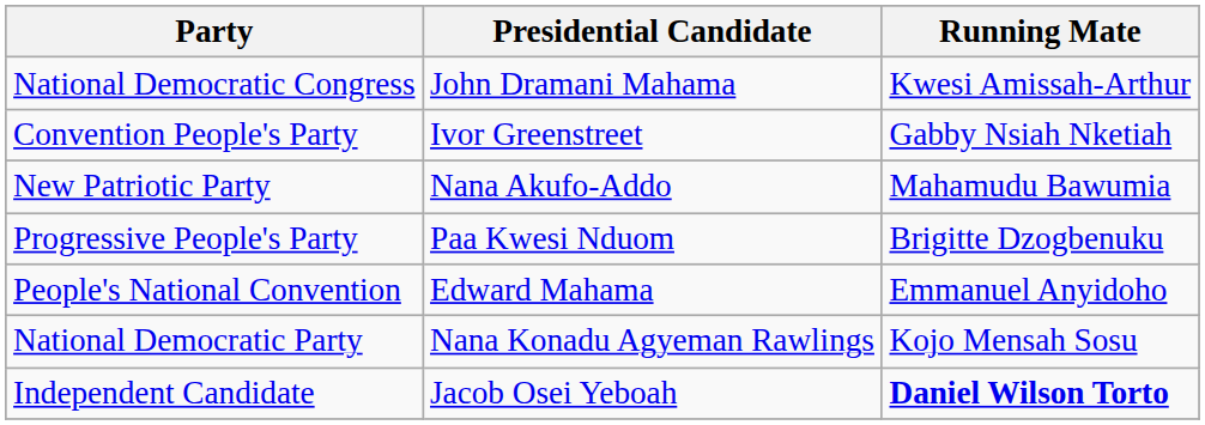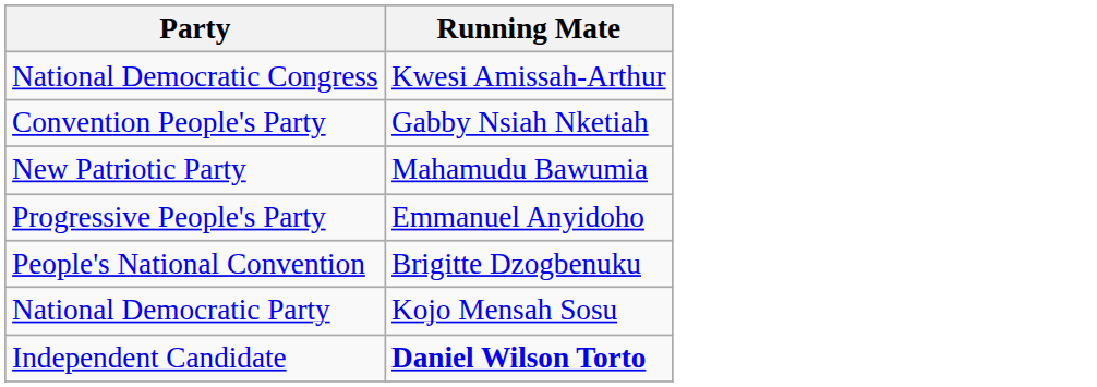- column: Presidential Candidate | John Dramani Mahama | Ivor Greenstreet | Nana Akufo-Addo | Paa Kwesi Nduom | Edward Mahama | Nana Konadu Agyeman Rawlings | Jacob Osei Yeboah
Progressive People's Party | Running Mate: Brigitte Dzogbenuku -> Emmanuel Anyidoho
People's National Convention | Running Mate: Emmanuel Anyidoho -> Brigitte Dzogbenuku
